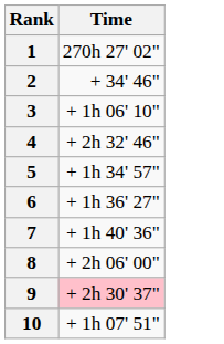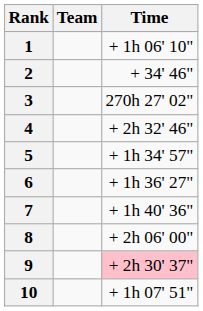+ column: Team
1 | Time: 270h 27' 02" -> + 1h 06' 10"
3 | Time: + 1h 06' 10" -> 270h 27' 02"
